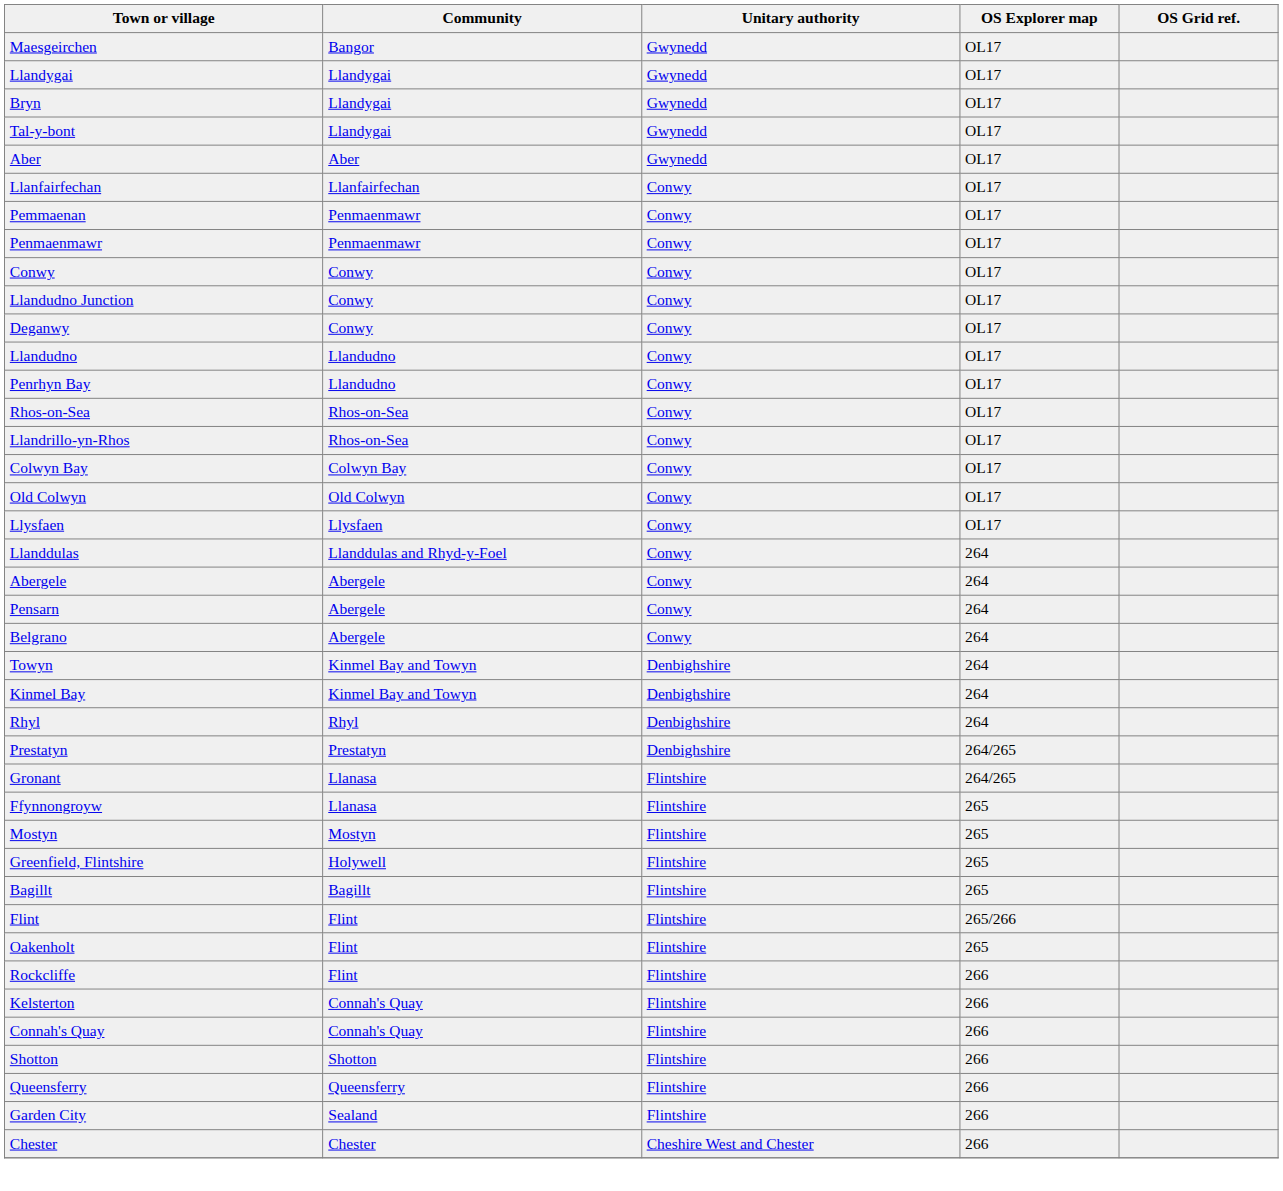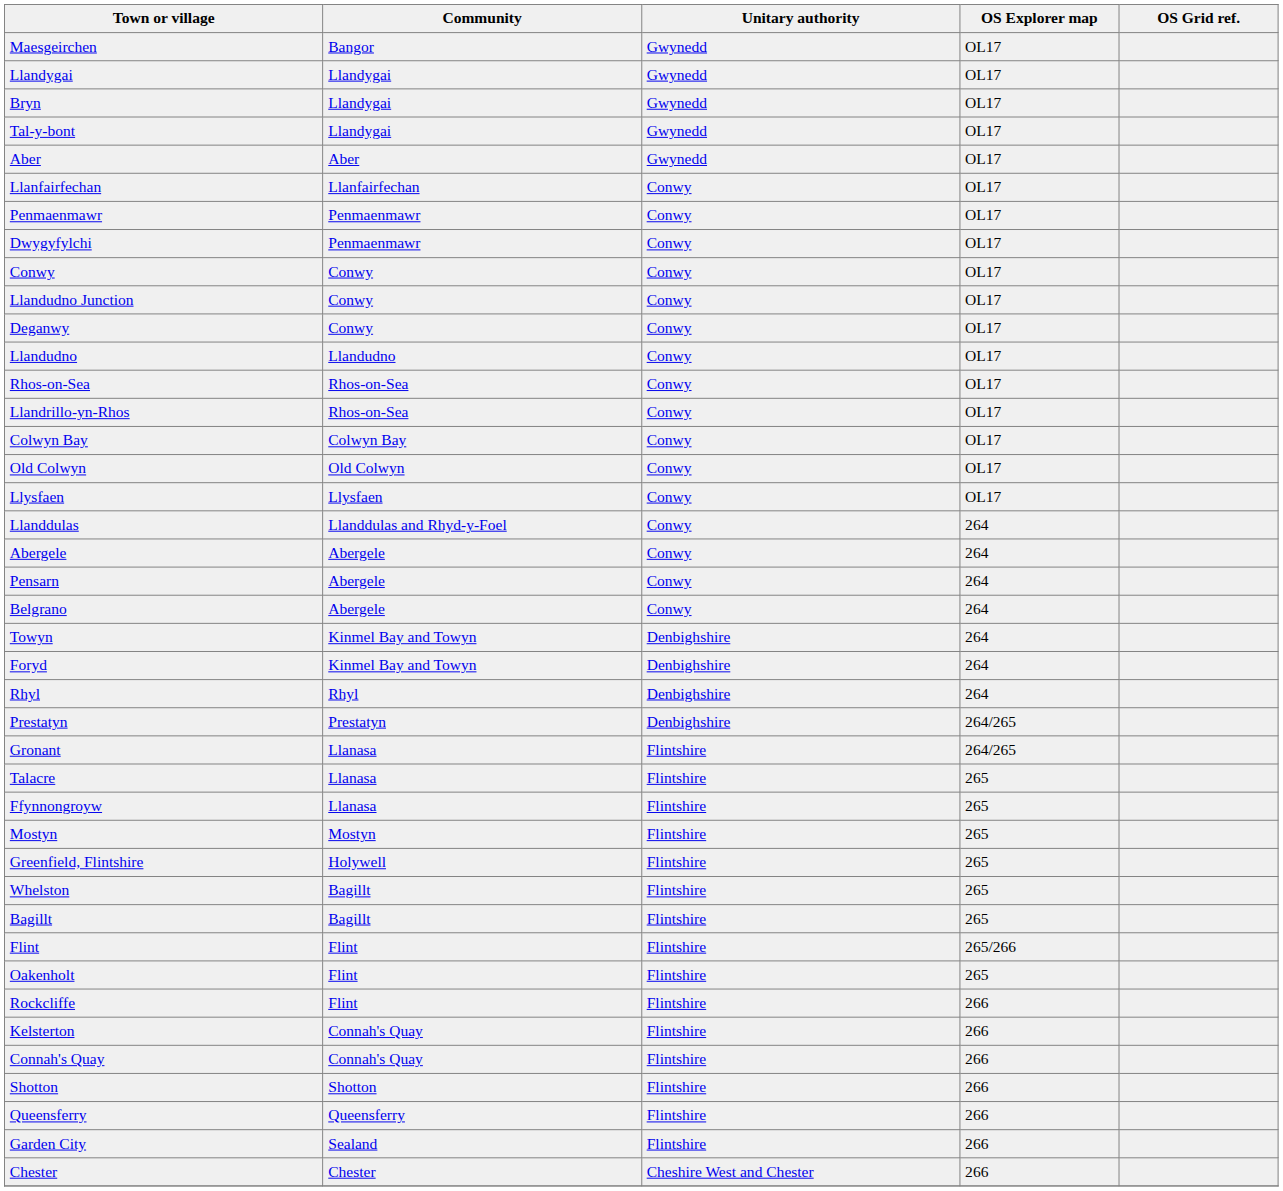- row: Pemmaenan | Penmaenmawr | Conwy | OL17
+ row: Dwygyfylchi | Penmaenmawr | Conwy | OL17
- row: Penrhyn Bay | Llandudno | Conwy | OL17
- row: Kinmel Bay | Kinmel Bay and Towyn | Denbighshire | 264
+ row: Foryd | Kinmel Bay and Towyn | Denbighshire | 264
+ row: Talacre | Llanasa | Flintshire | 265
+ row: Whelston | Bagillt | Flintshire | 265
